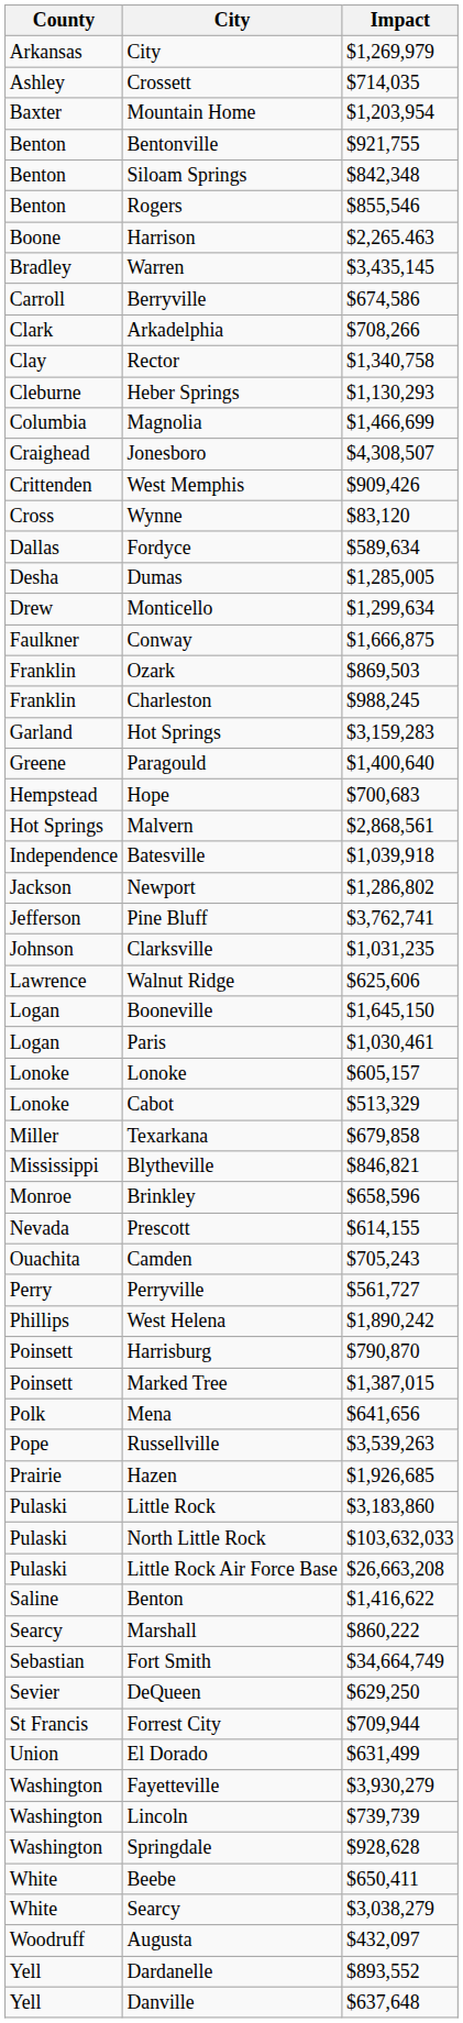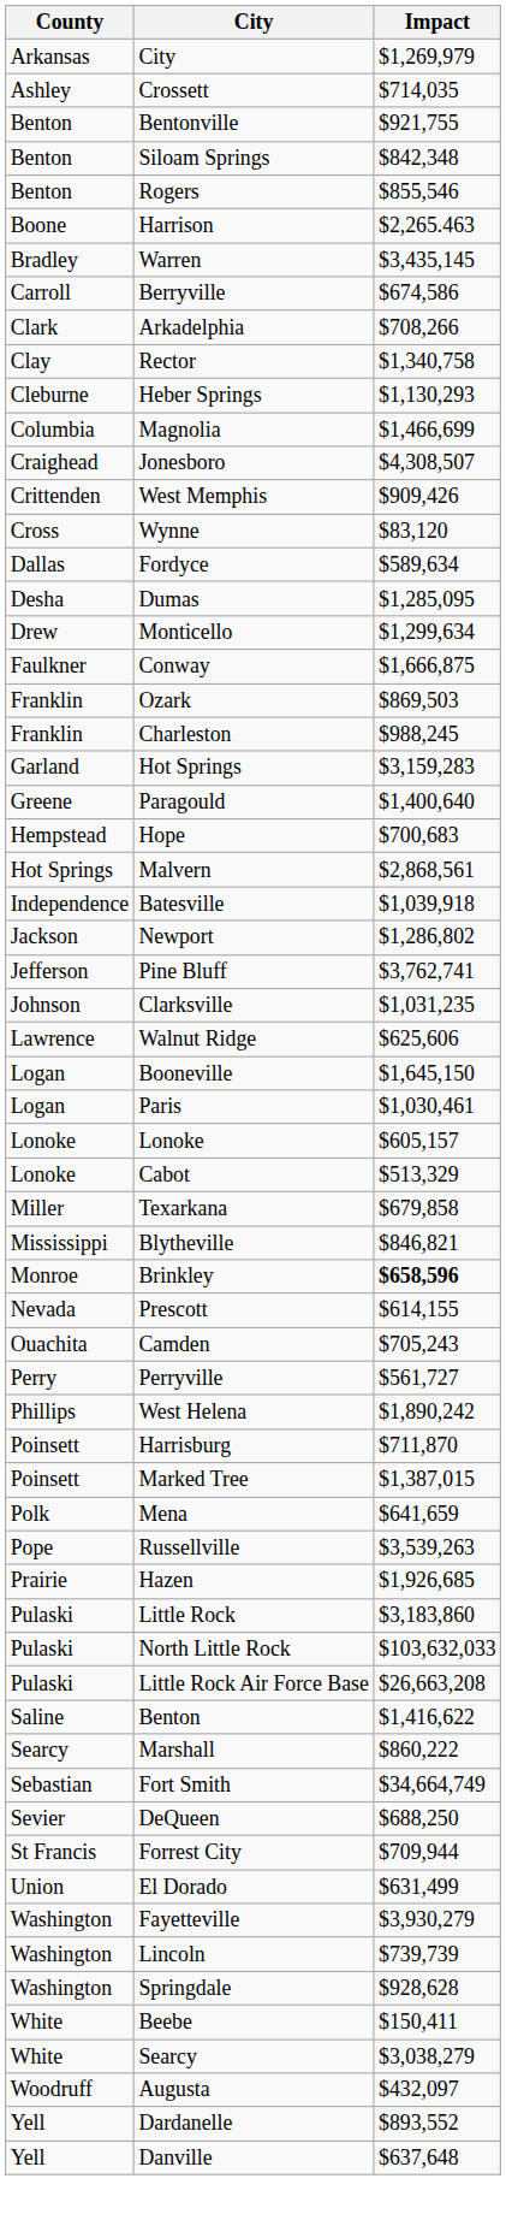- row: Baxter | Mountain Home | $1,203,954
Dumas | Impact: $1,285,005 -> $1,285,095
Brinkley | Impact: normal -> bold
Harrisburg | Impact: $790,870 -> $711,870
Mena | Impact: $641,656 -> $641,659
DeQueen | Impact: $629,250 -> $688,250
Beebe | Impact: $650,411 -> $150,411
